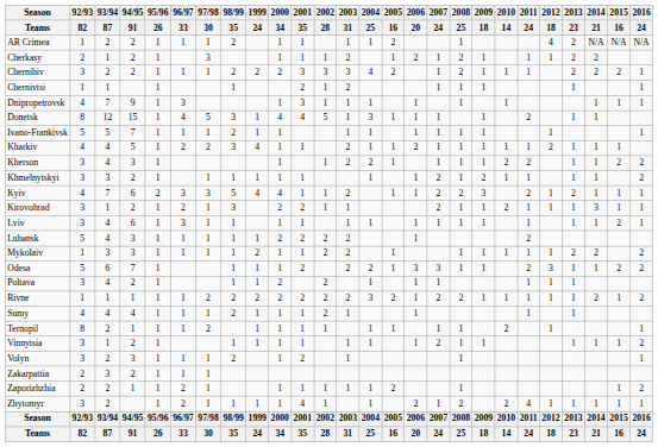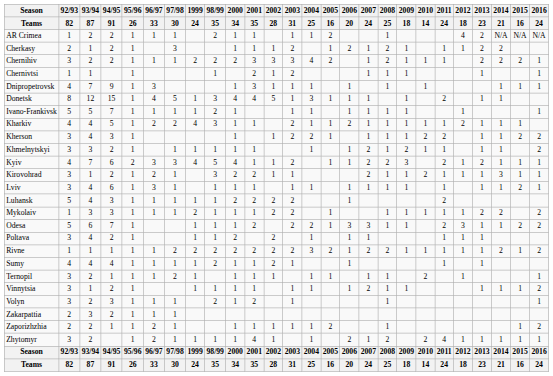columns swapped: 98/99 / 35 <-> 1999 / 24
Ternopil | 92/93 / 82: 8 -> 3
